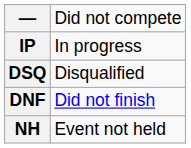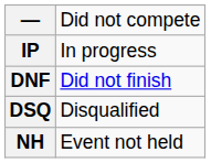rows swapped: DNF <-> DSQ
